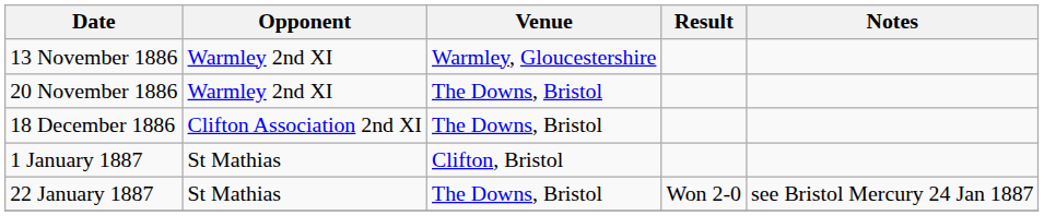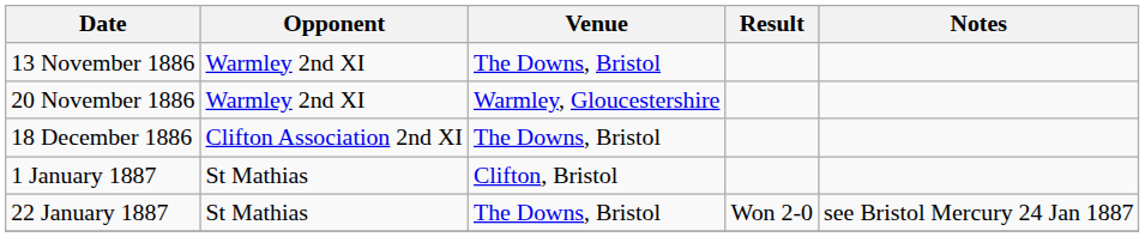13 November 1886 | Venue: Warmley, Gloucestershire -> The Downs, Bristol
20 November 1886 | Venue: The Downs, Bristol -> Warmley, Gloucestershire
